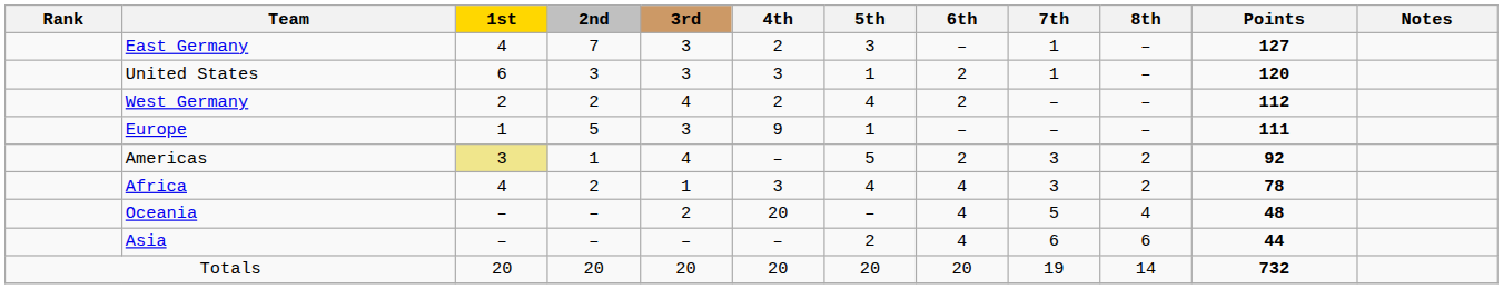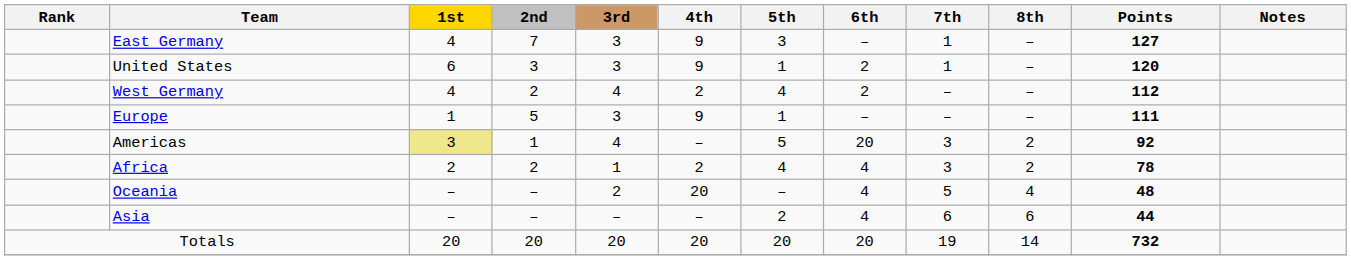East Germany | 4th: 2 -> 9
United States | 4th: 3 -> 9
West Germany | 1st: 2 -> 4
Americas | 6th: 2 -> 20
Africa | 1st: 4 -> 2
Africa | 4th: 3 -> 2
